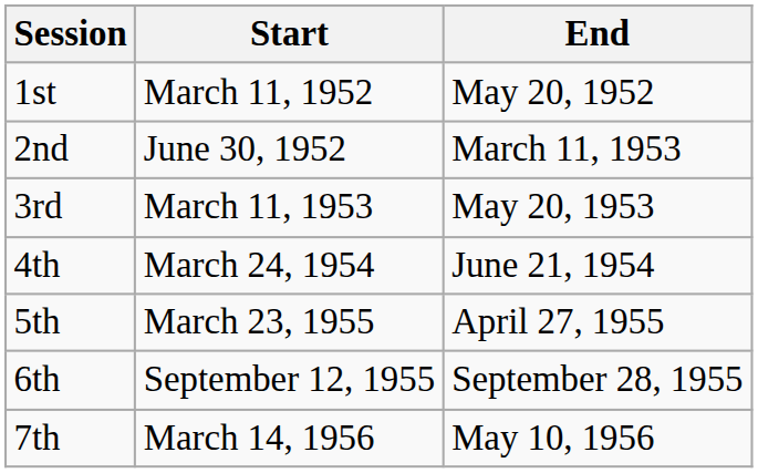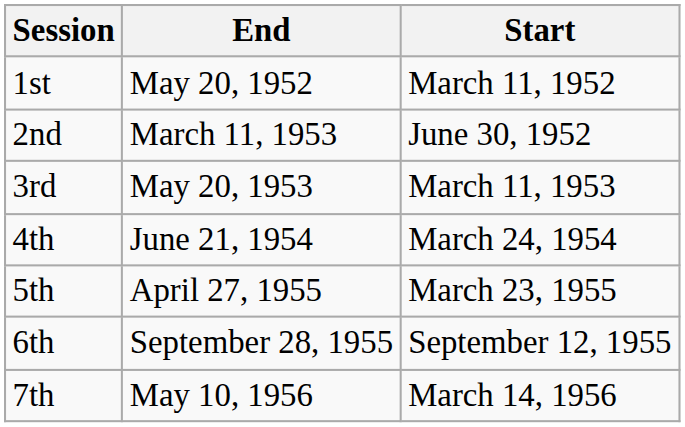columns swapped: Start <-> End
